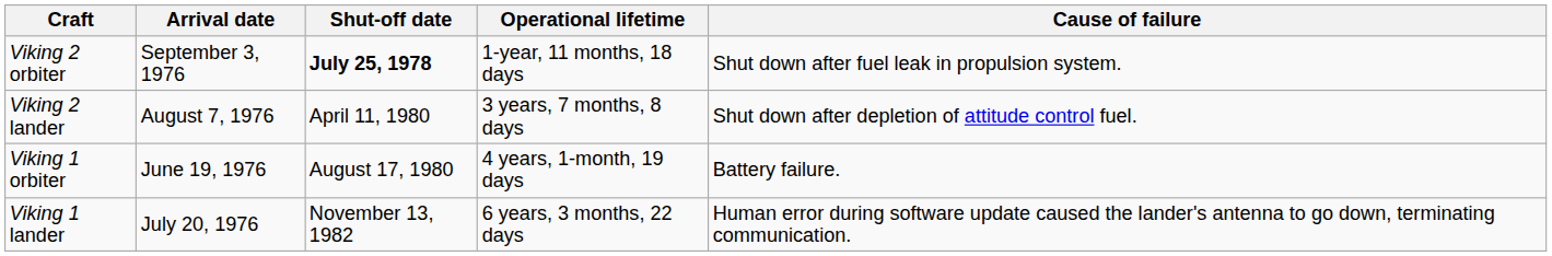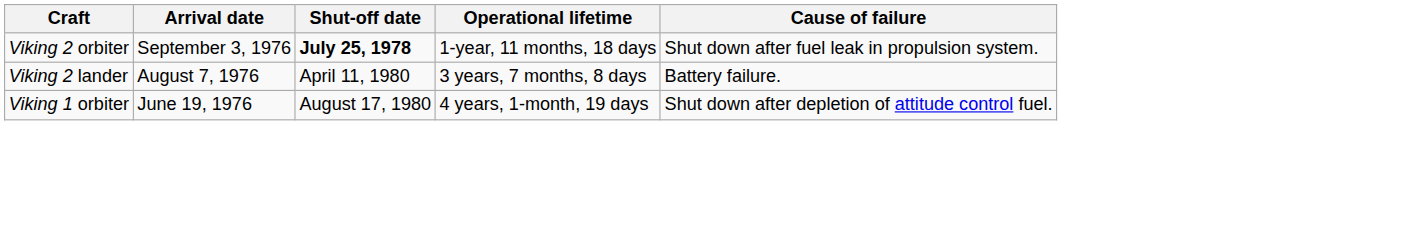Viking 2 lander | Cause of failure: Shut down after depletion of attitude control fuel. -> Battery failure.
Viking 1 orbiter | Cause of failure: Battery failure. -> Shut down after depletion of attitude control fuel.
- row: Viking 1 lander | July 20, 1976 | November 13, 1982 | 6 years, 3 months, 22 days | Human error during software update caused the lander's antenna to go down, terminating communication.
